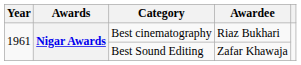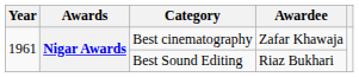Best cinematography | Awardee: Riaz Bukhari -> Zafar Khawaja
Best Sound Editing | Awardee: Zafar Khawaja -> Riaz Bukhari
